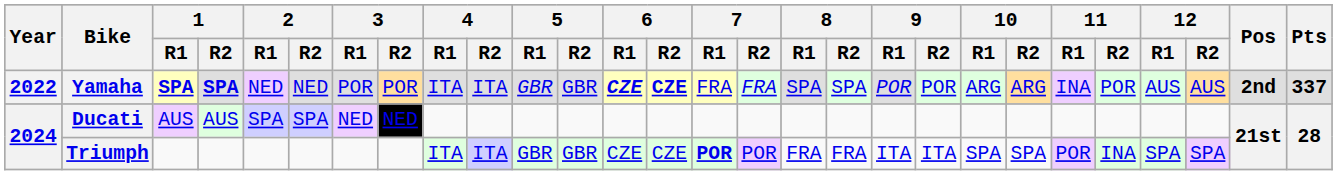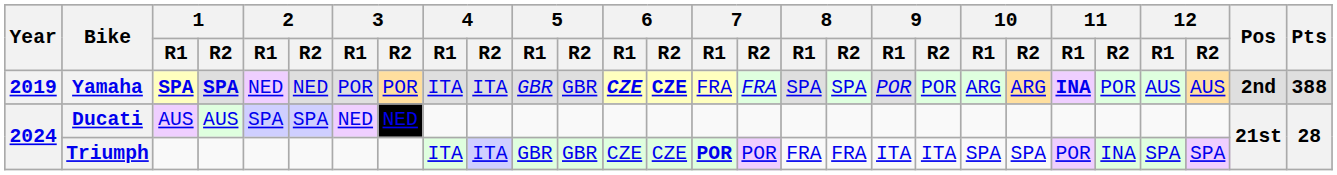Yamaha | Year: 2022 -> 2019
Yamaha | 11 / R1: normal -> bold
Yamaha | Pts: 337 -> 388
